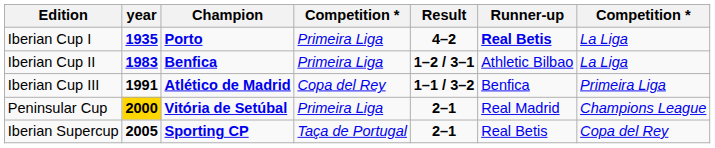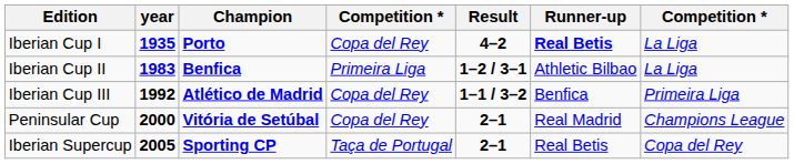Iberian Cup I | column 4: Primeira Liga -> Copa del Rey
Iberian Cup III | year: 1991 -> 1992
Peninsular Cup | year: gold background -> no background
Peninsular Cup | column 4: Primeira Liga -> Copa del Rey
